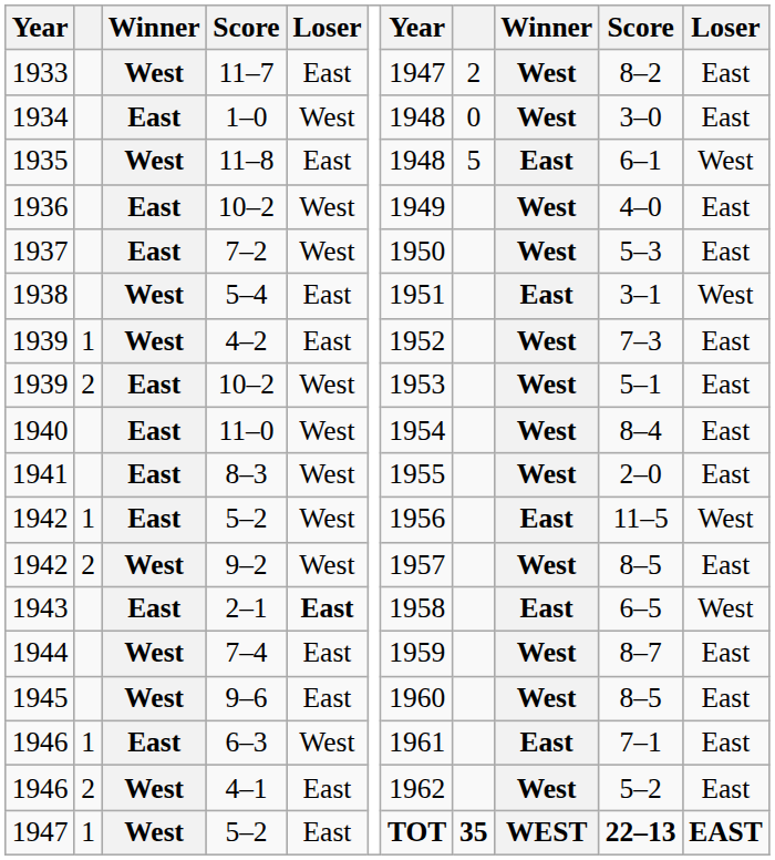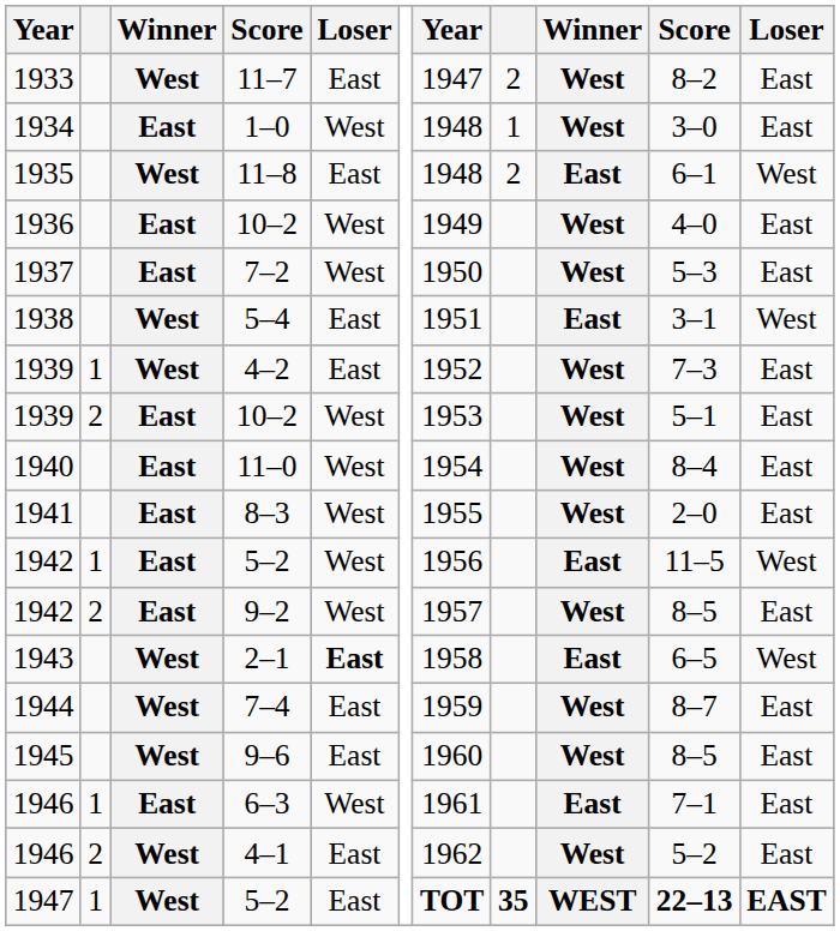1–0 | column 8: 0 -> 1
11–8 | column 8: 5 -> 2
9–2 | column 3: West -> East
2–1 | column 3: East -> West
